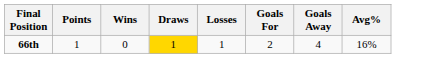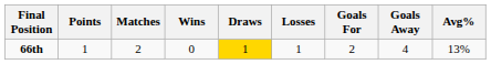+ column: Matches | 2
66th | Avg%: 16% -> 13%
